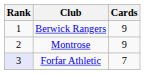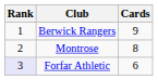Montrose | Cards: 9 -> 8
Forfar Athletic | Cards: 7 -> 6
